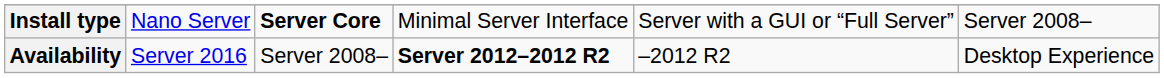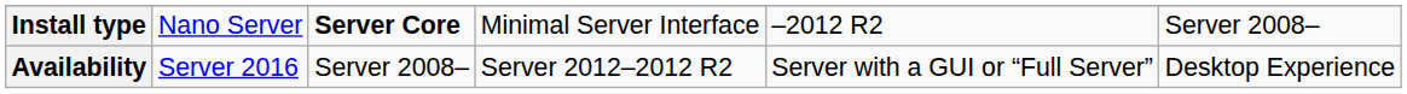Install type | column 5: Server with a GUI or “Full Server” -> –2012 R2
Availability | column 4: bold -> normal
Availability | column 5: –2012 R2 -> Server with a GUI or “Full Server”
